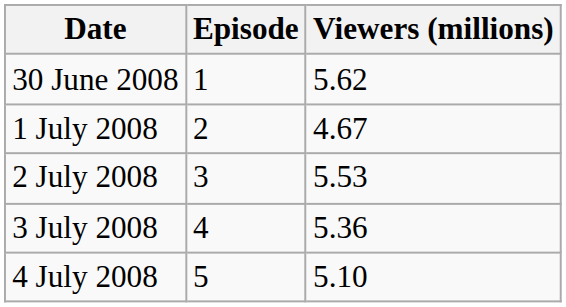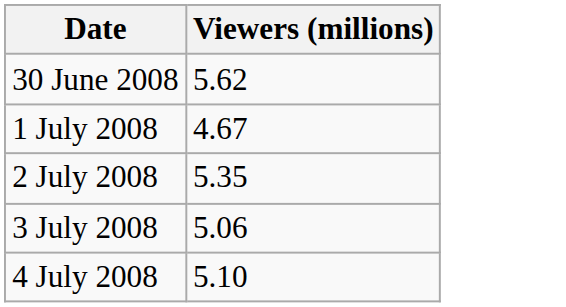- column: Episode | 1 | 2 | 3 | 4 | 5
2 July 2008 | Viewers (millions): 5.53 -> 5.35
3 July 2008 | Viewers (millions): 5.36 -> 5.06
